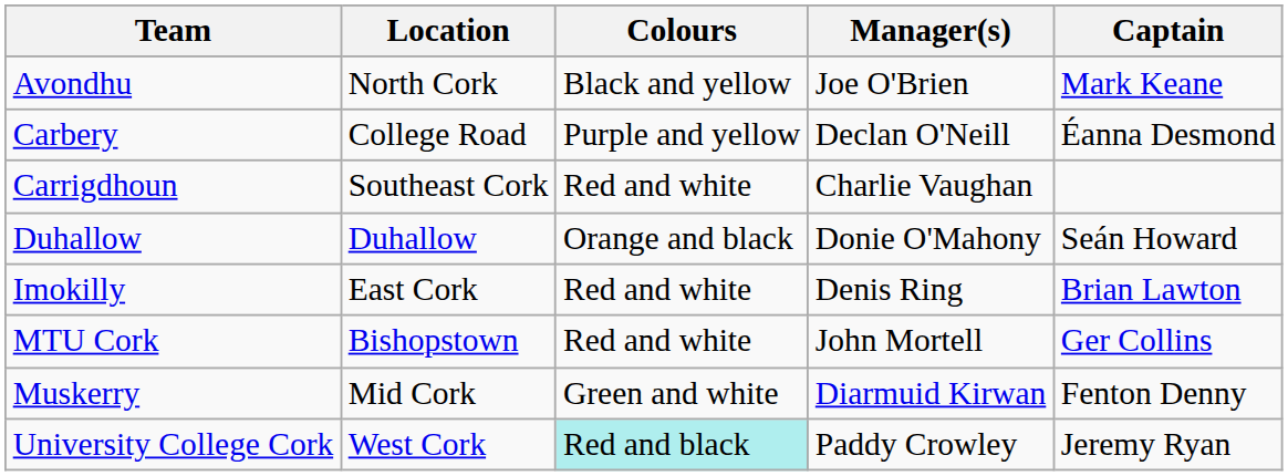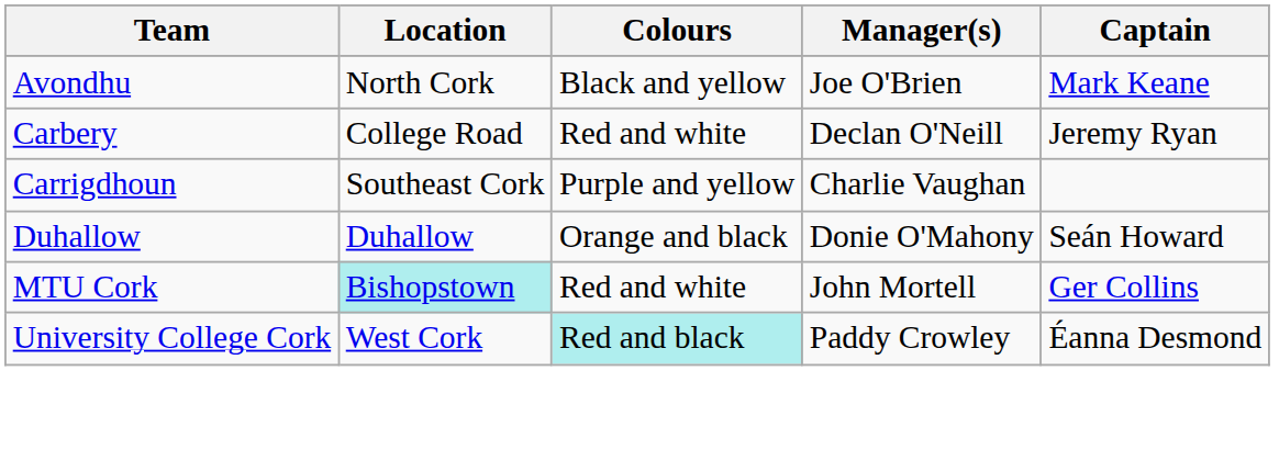Carbery | Colours: Purple and yellow -> Red and white
Carbery | Captain: Éanna Desmond -> Jeremy Ryan
Carrigdhoun | Colours: Red and white -> Purple and yellow
- row: Imokilly | East Cork | Red and white | Denis Ring | Brian Lawton
MTU Cork | Location: no background -> paleturquoise background
- row: Muskerry | Mid Cork | Green and white | Diarmuid Kirwan | Fenton Denny
University College Cork | Captain: Jeremy Ryan -> Éanna Desmond
